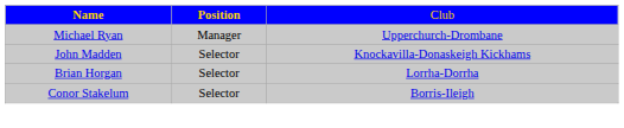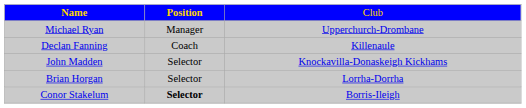+ row: Declan Fanning | Coach | Killenaule
Conor Stakelum | column 2: normal -> bold
